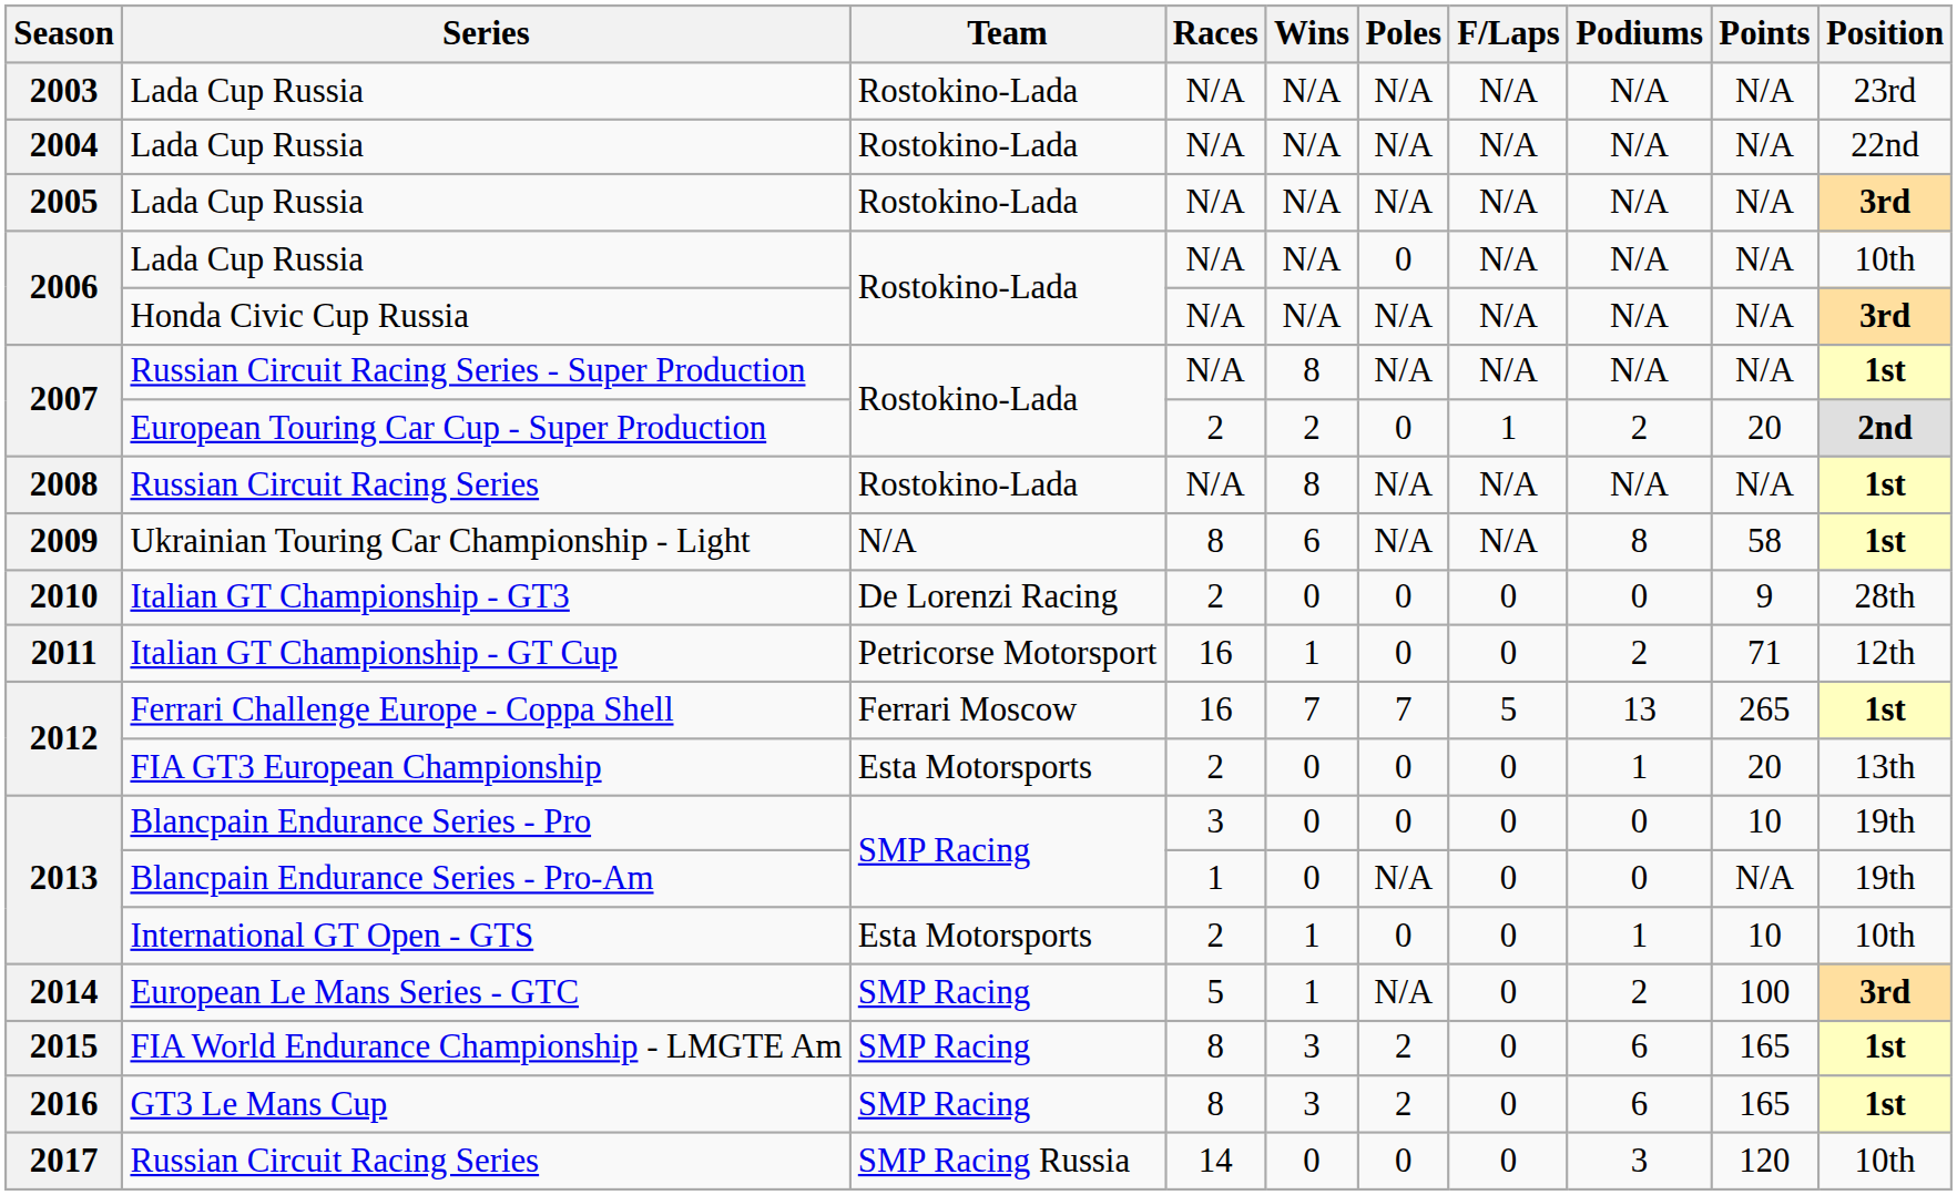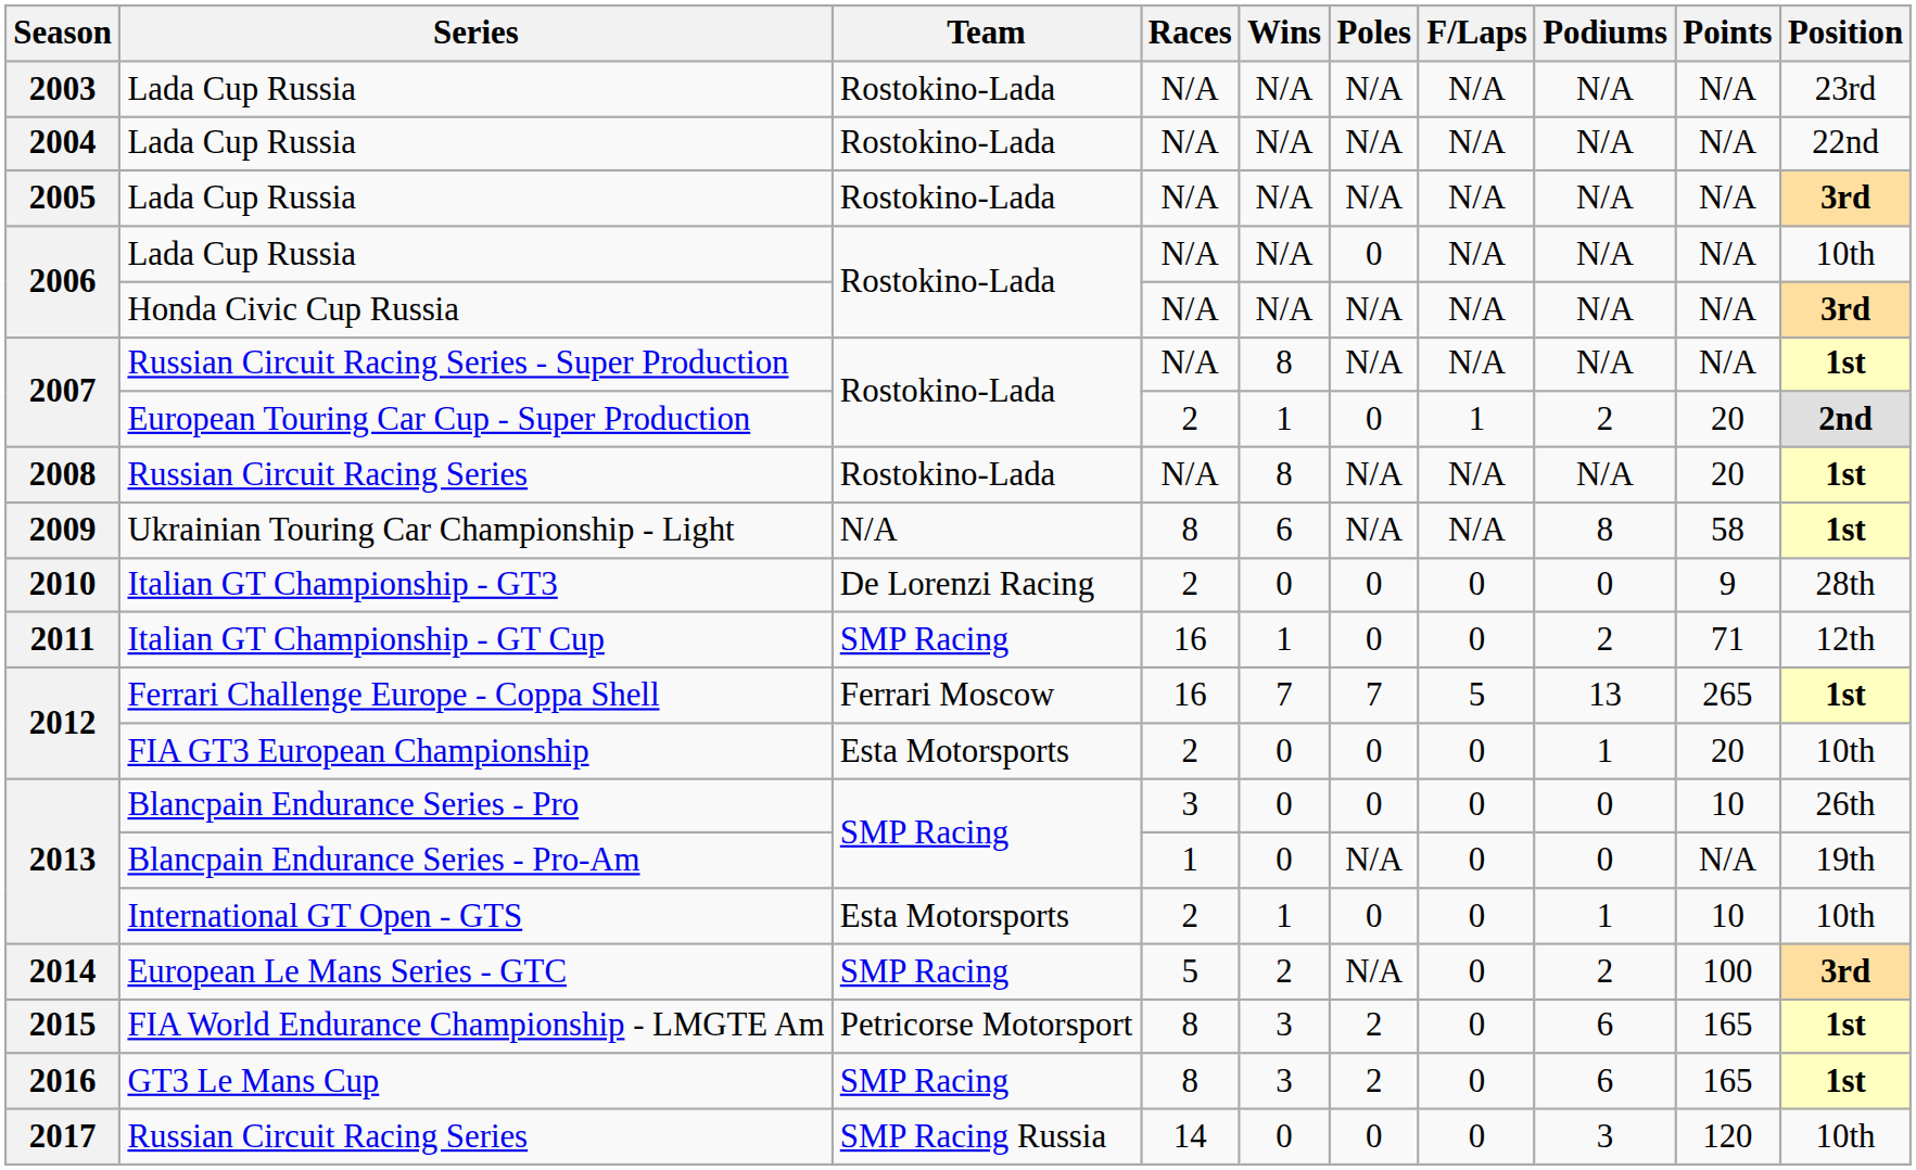European Touring Car Cup - Super Production | Wins: 2 -> 1
2008 / Russian Circuit Racing Series | Points: N/A -> 20
Italian GT Championship - GT Cup | Team: Petricorse Motorsport -> SMP Racing
FIA GT3 European Championship | Position: 13th -> 10th
Blancpain Endurance Series - Pro | Position: 19th -> 26th
European Le Mans Series - GTC | Wins: 1 -> 2
FIA World Endurance Championship - LMGTE Am | Team: SMP Racing -> Petricorse Motorsport
